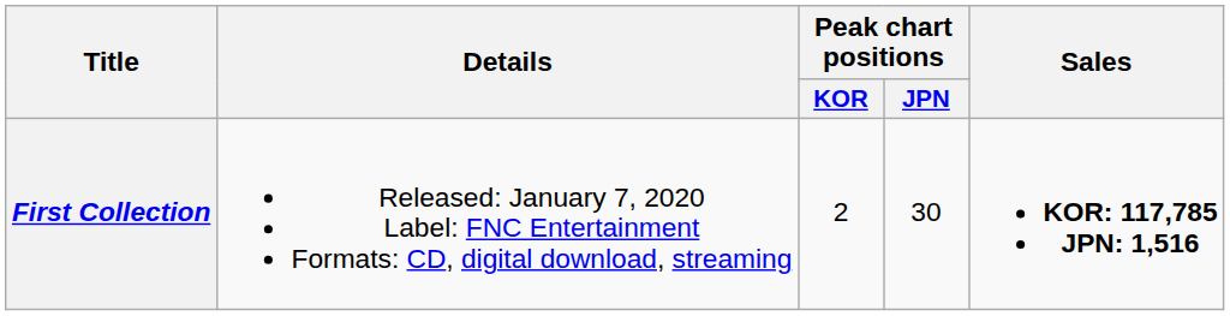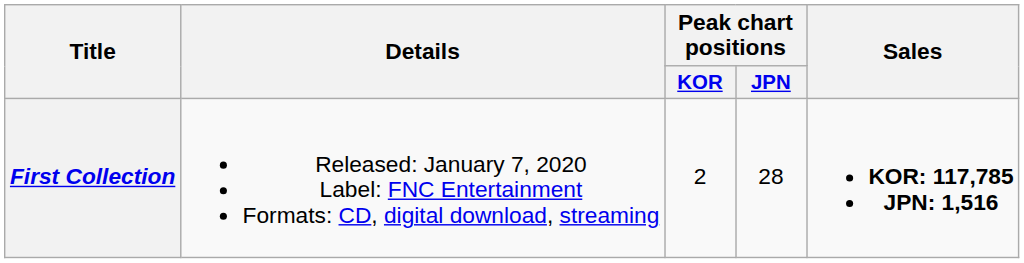First Collection | Peak chart positions / JPN: 30 -> 28
